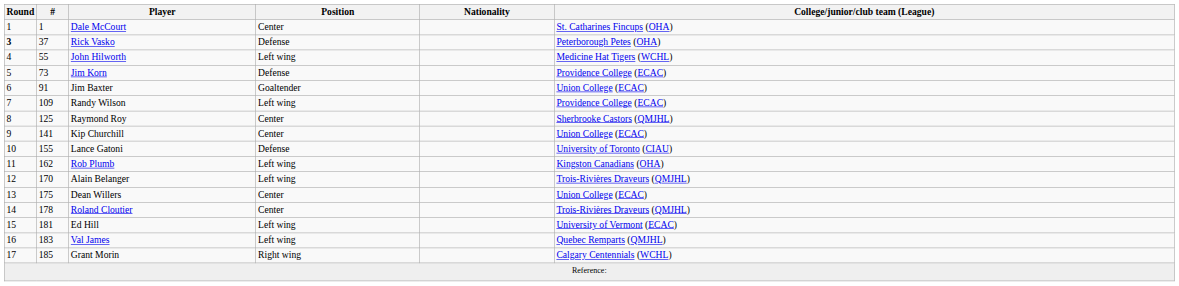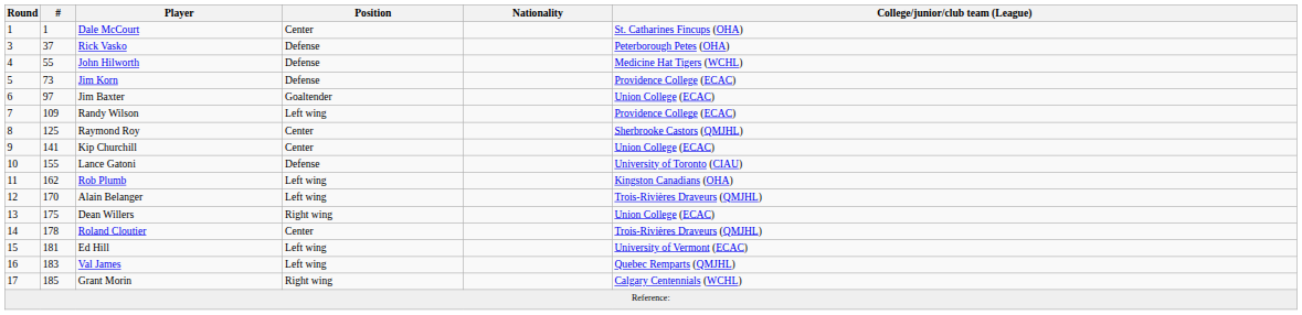Rick Vasko | Round: bold -> normal
John Hilworth | Position: Left wing -> Defense
Jim Baxter | #: 91 -> 97
Dean Willers | Position: Center -> Right wing
